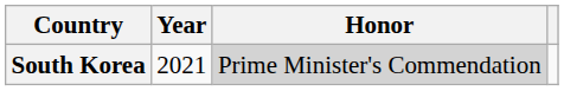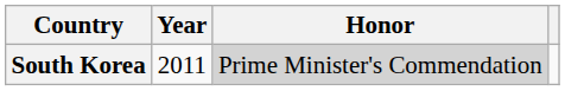South Korea | Year: 2021 -> 2011
